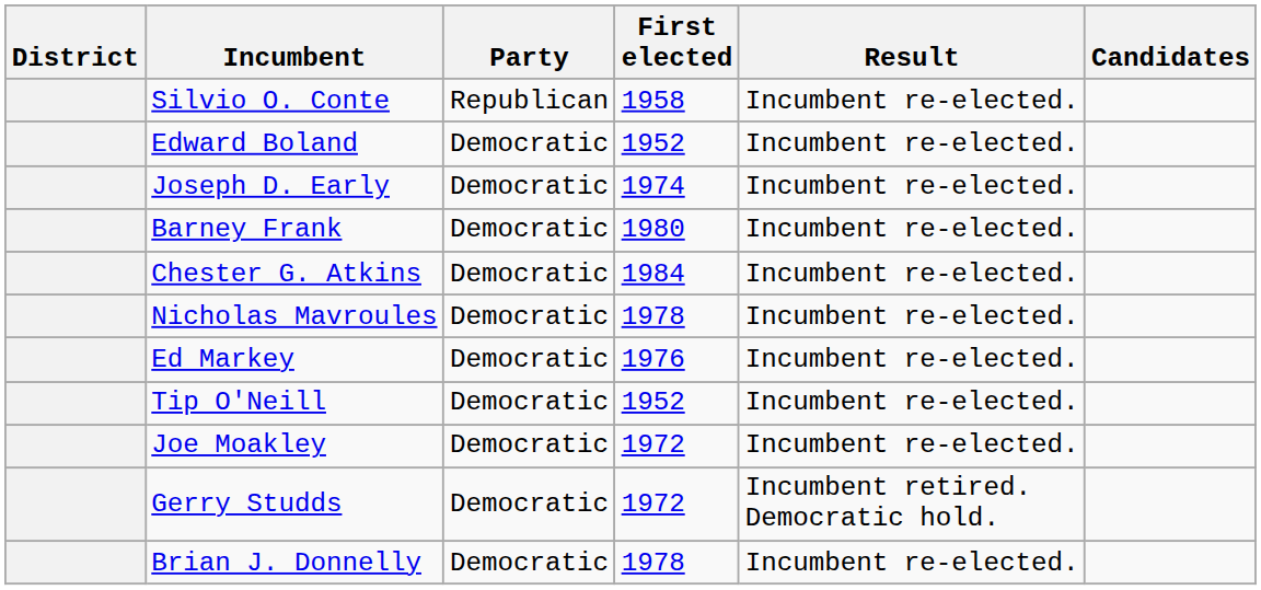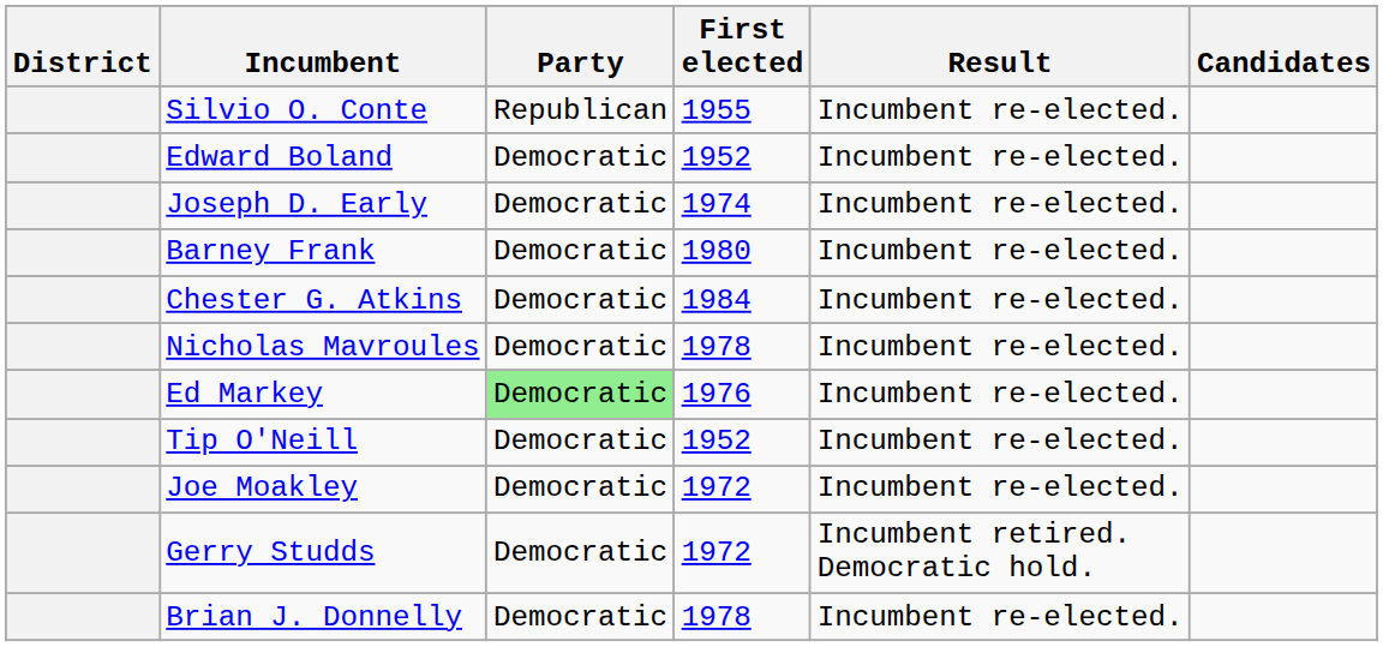Silvio O. Conte | First elected: 1958 -> 1955
Ed Markey | Party: no background -> lightgreen background
